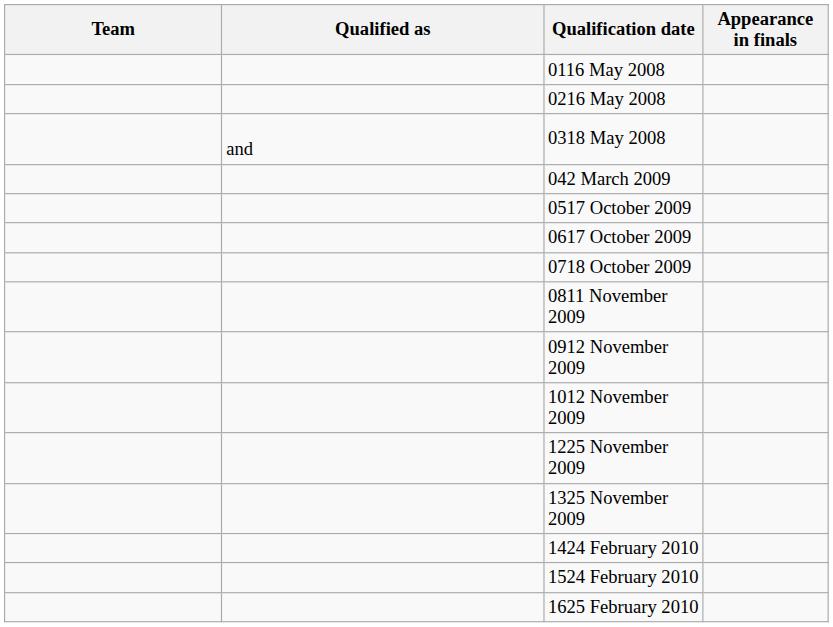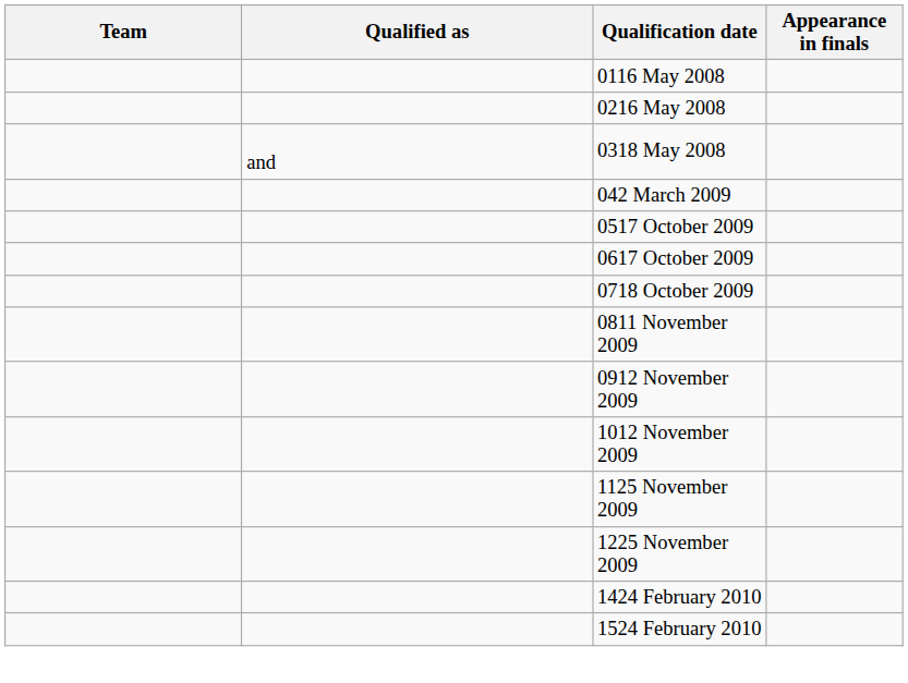+ row: 1125 November 2009
- row: 1325 November 2009
- row: 1625 February 2010
